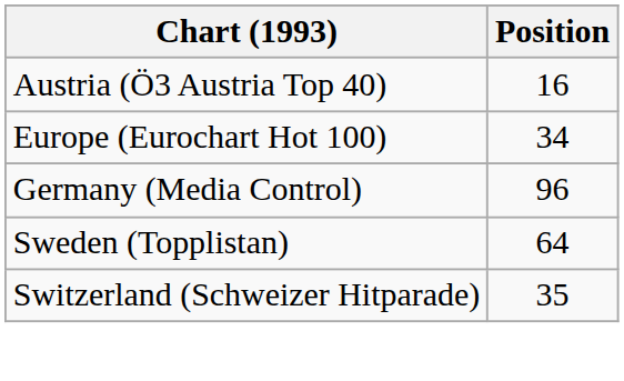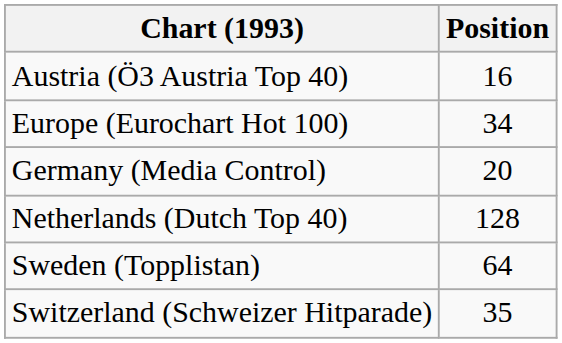Germany (Media Control) | Position: 96 -> 20
+ row: Netherlands (Dutch Top 40) | 128
